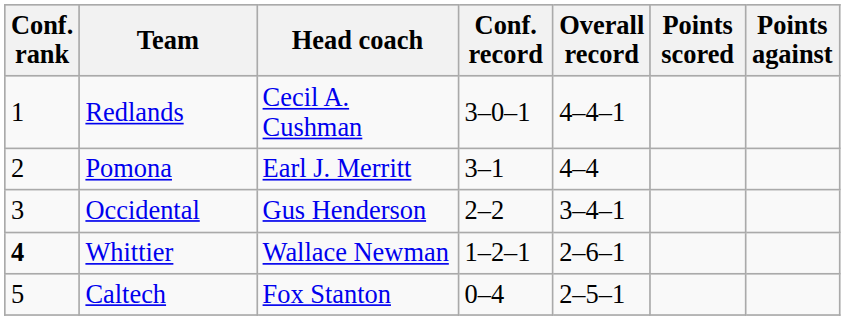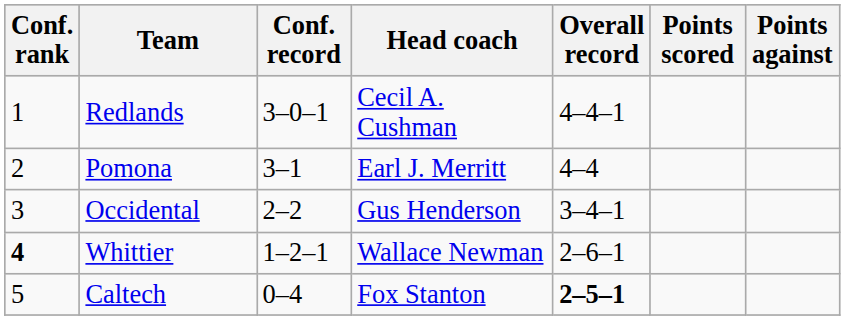columns swapped: Head coach <-> Conf. record
Caltech | Overall record: normal -> bold
